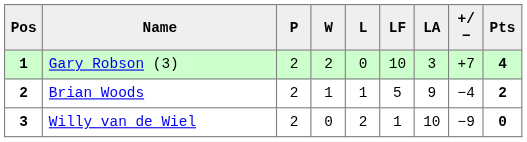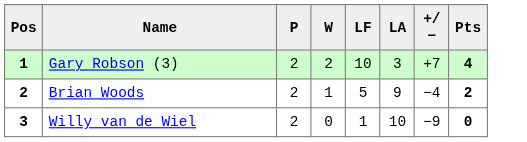- column: L | 0 | 1 | 2
